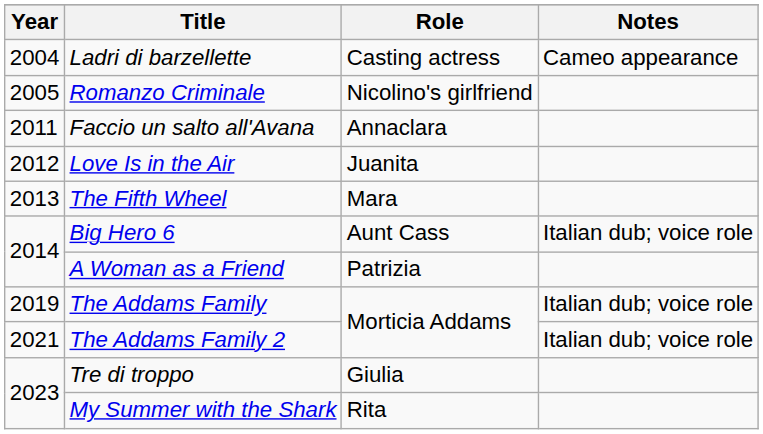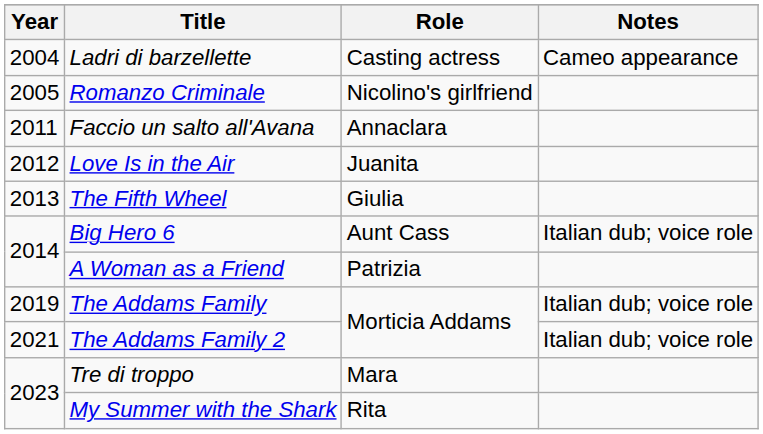The Fifth Wheel | Role: Mara -> Giulia
Tre di troppo | Role: Giulia -> Mara
